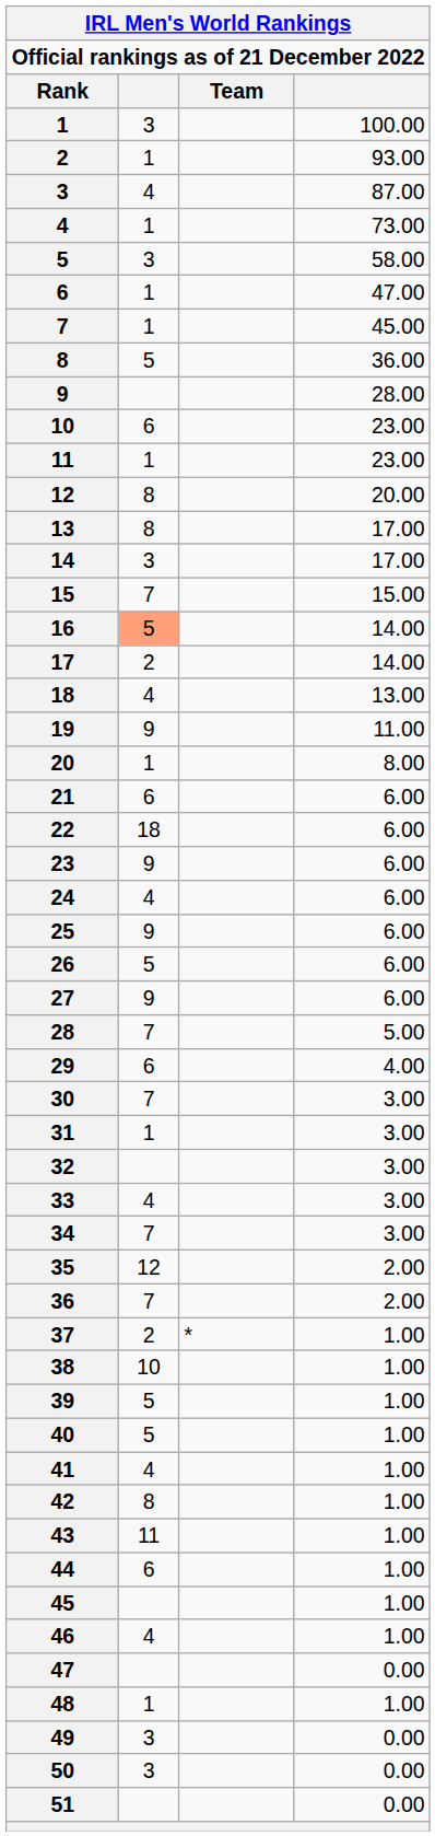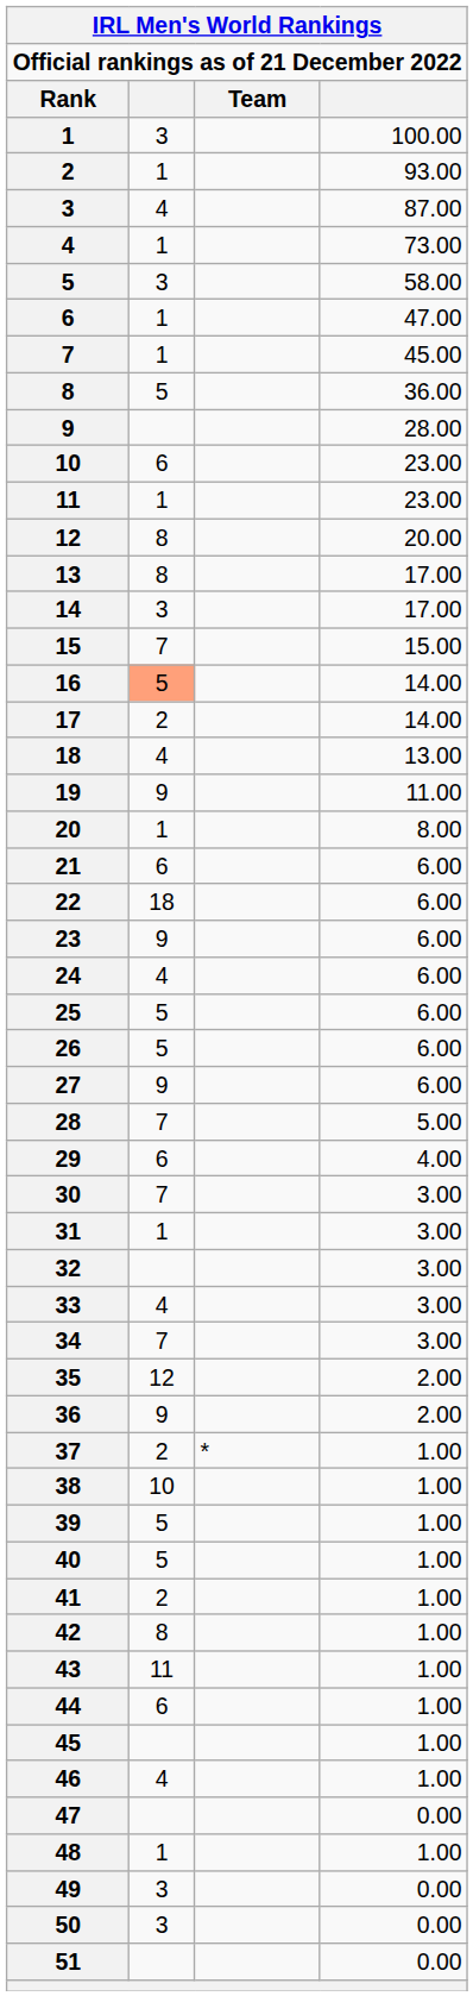25 | column 2: 9 -> 5
36 | column 2: 7 -> 9
41 | column 2: 4 -> 2
